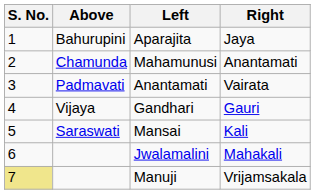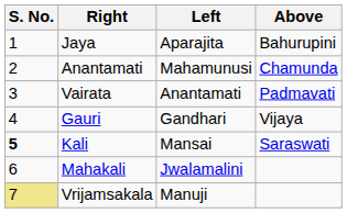columns swapped: Above <-> Right
Mansai | S. No.: normal -> bold
